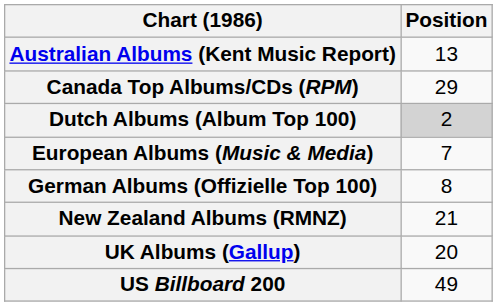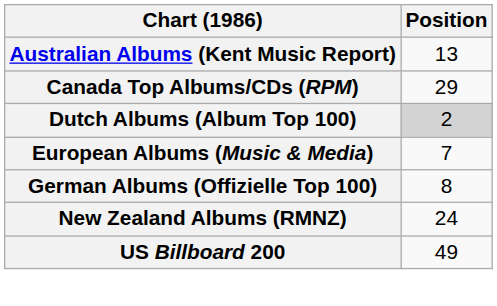New Zealand Albums (RMNZ) | Position: 21 -> 24
- row: UK Albums (Gallup) | 20
